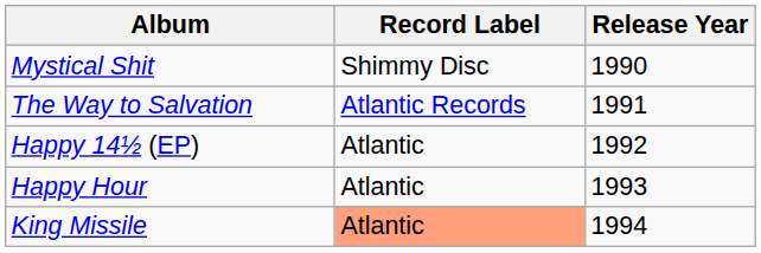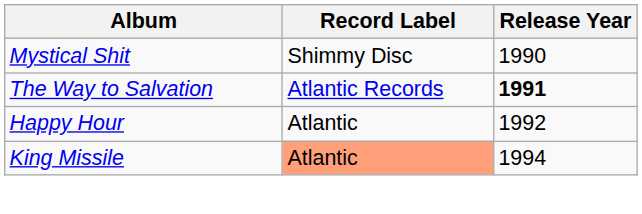The Way to Salvation | Release Year: normal -> bold
- row: Happy 14½ (EP) | Atlantic | 1992
Happy Hour | Release Year: 1993 -> 1992
